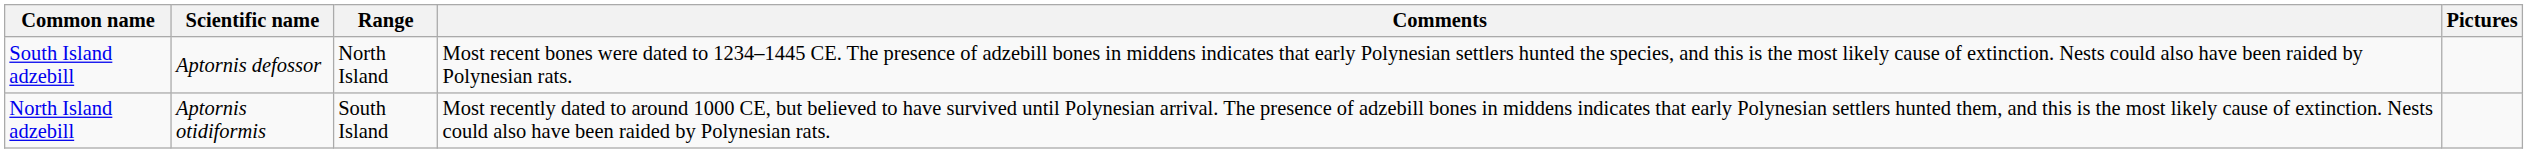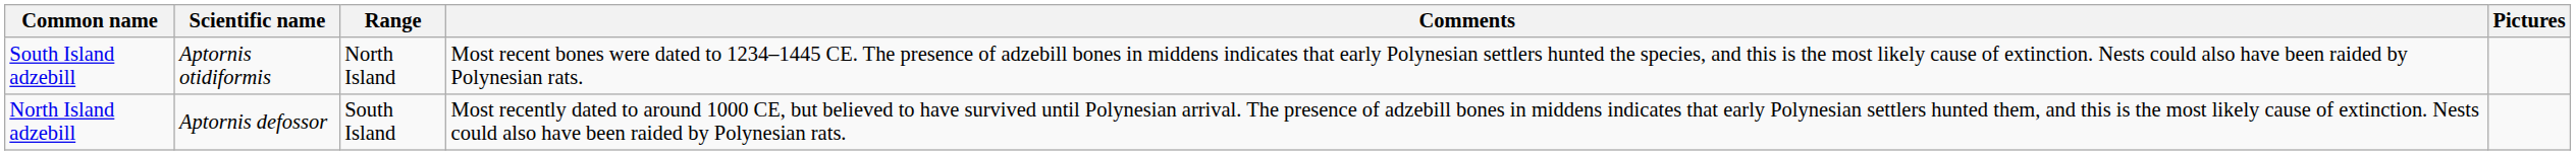South Island adzebill | Scientific name: Aptornis defossor -> Aptornis otidiformis
North Island adzebill | Scientific name: Aptornis otidiformis -> Aptornis defossor
